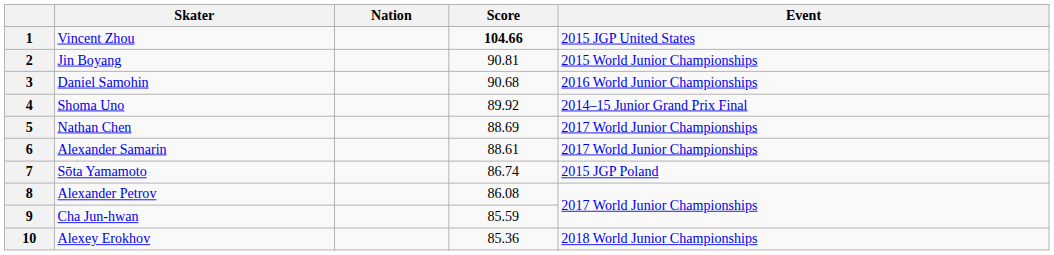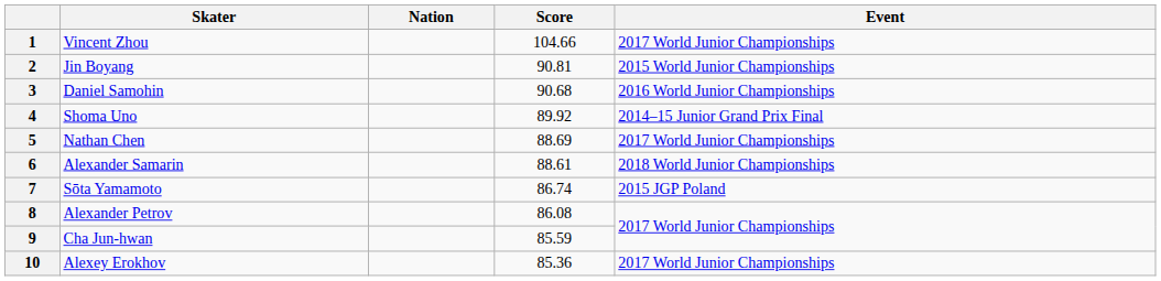1 | Score: bold -> normal
1 | Event: 2015 JGP United States -> 2017 World Junior Championships
6 | Event: 2017 World Junior Championships -> 2018 World Junior Championships
10 | Event: 2018 World Junior Championships -> 2017 World Junior Championships
